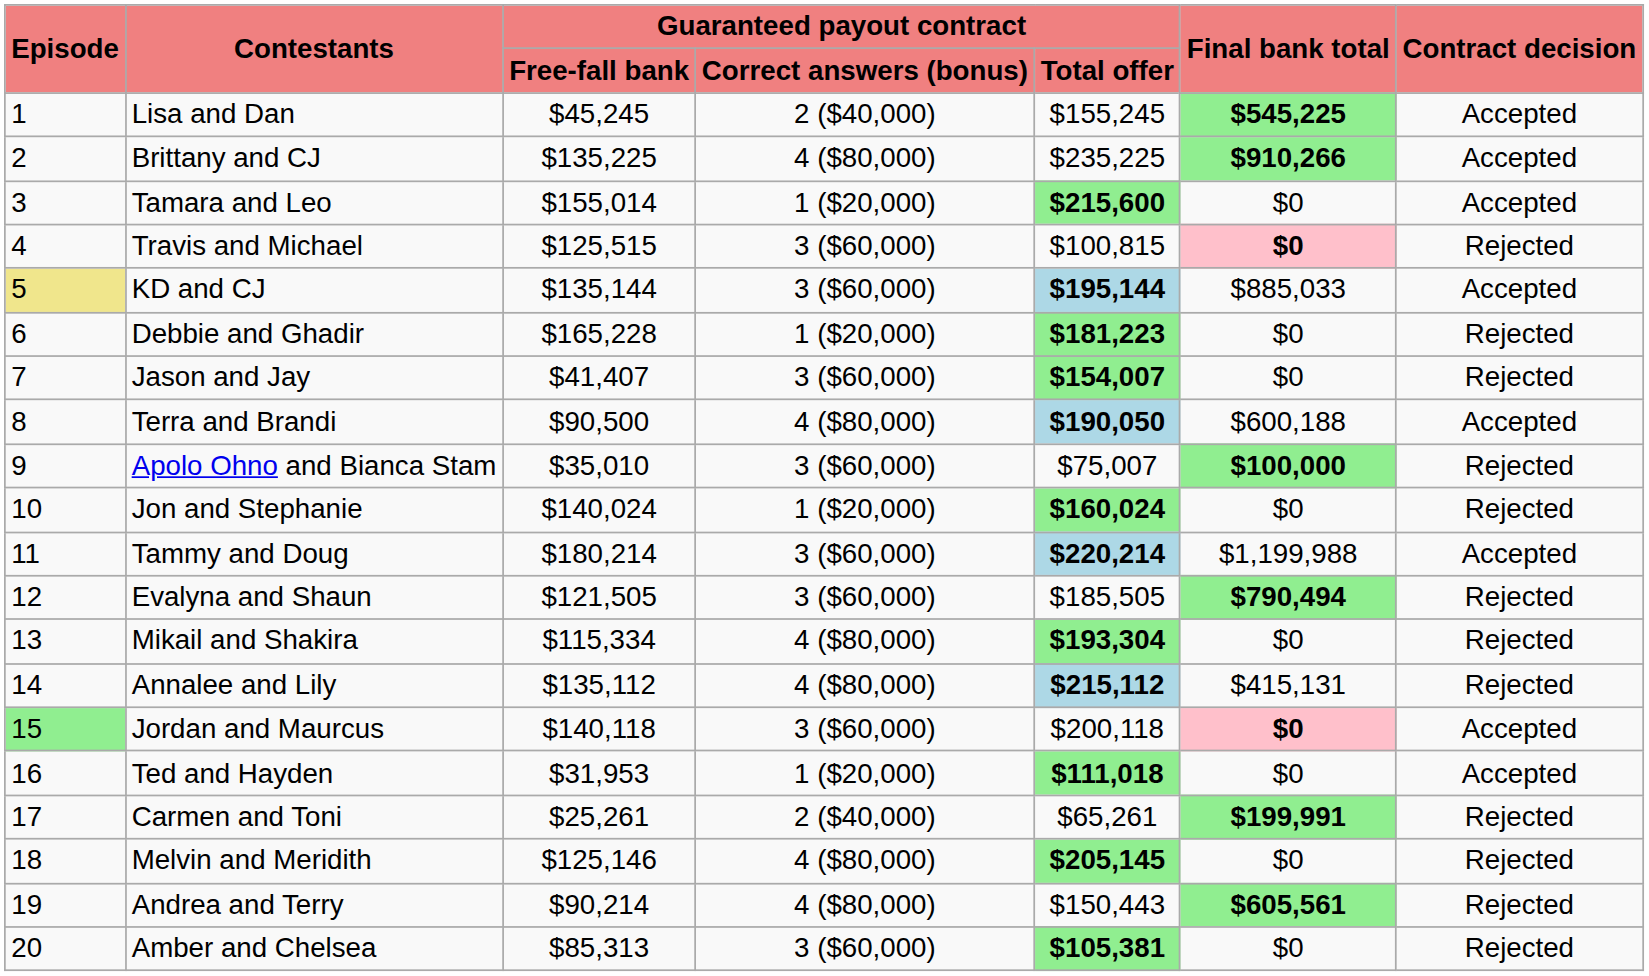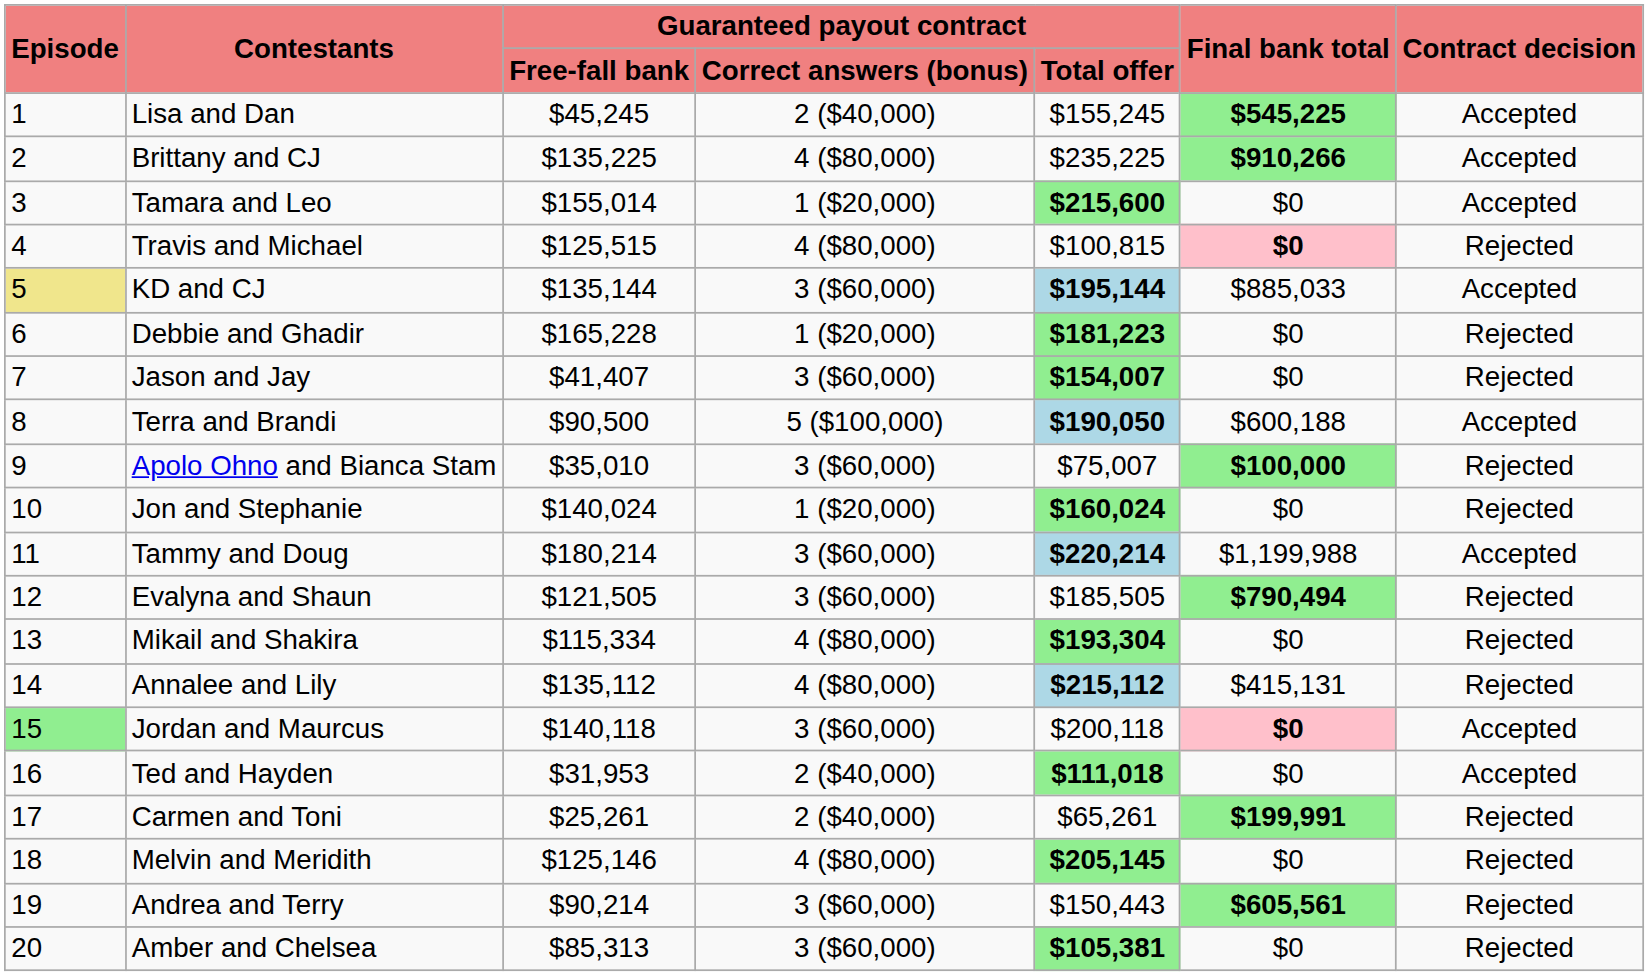Travis and Michael | Guaranteed payout contract / Correct answers (bonus): 3 ($60,000) -> 4 ($80,000)
Terra and Brandi | Guaranteed payout contract / Correct answers (bonus): 4 ($80,000) -> 5 ($100,000)
Ted and Hayden | Guaranteed payout contract / Correct answers (bonus): 1 ($20,000) -> 2 ($40,000)
Andrea and Terry | Guaranteed payout contract / Correct answers (bonus): 4 ($80,000) -> 3 ($60,000)
